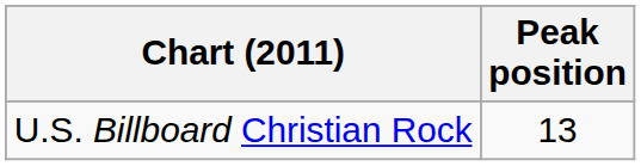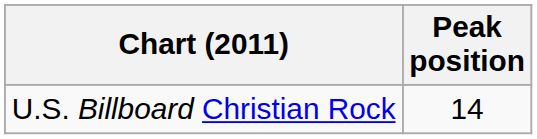U.S. Billboard Christian Rock | Peak position: 13 -> 14
